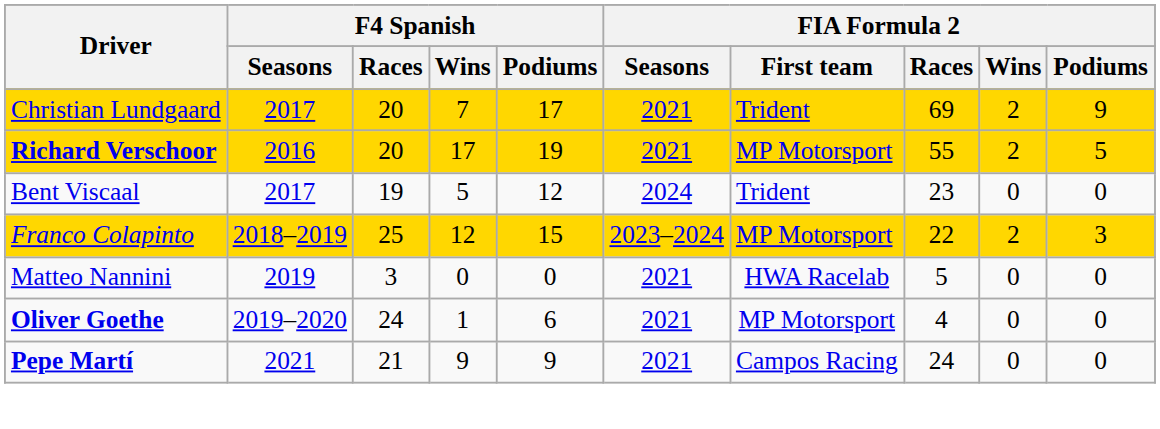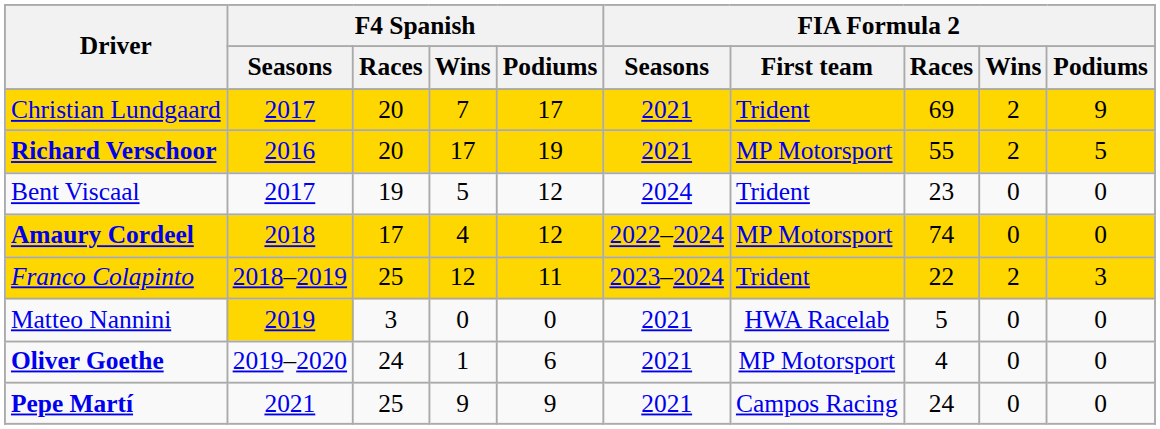+ row: Amaury Cordeel | 2018 | 17 | 4 | 12 | 2022–2024 | MP Motorsport | 74 | 0 | 0
Franco Colapinto | F4 Spanish / Podiums: 15 -> 11
Franco Colapinto | FIA Formula 2 / First team: MP Motorsport -> Trident
Matteo Nannini | F4 Spanish / Seasons: no background -> gold background
Pepe Martí | F4 Spanish / Races: 21 -> 25
